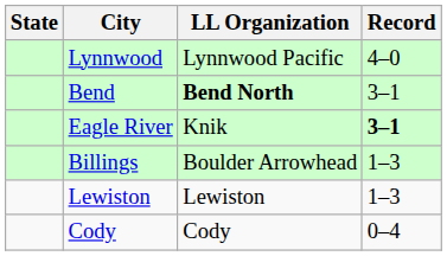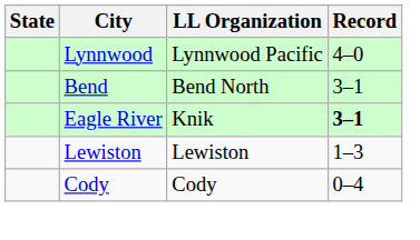Bend | LL Organization: bold -> normal
- row: Billings | Boulder Arrowhead | 1–3
